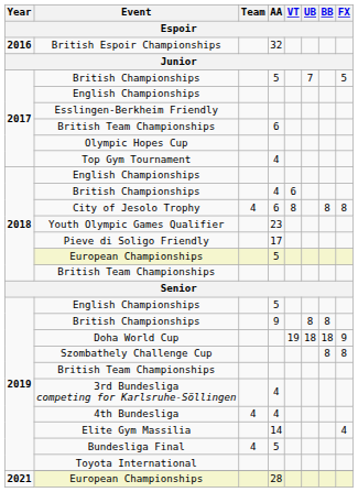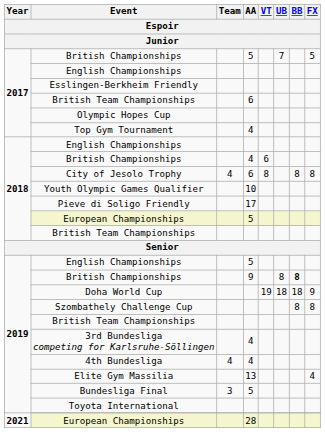- row: 2016 | British Espoir Championships | 32
Youth Olympic Games Qualifier | AA: 23 -> 10
2019 / British Championships | BB: normal -> bold
Elite Gym Massilia | AA: 14 -> 13
Bundesliga Final | Team: 4 -> 3
